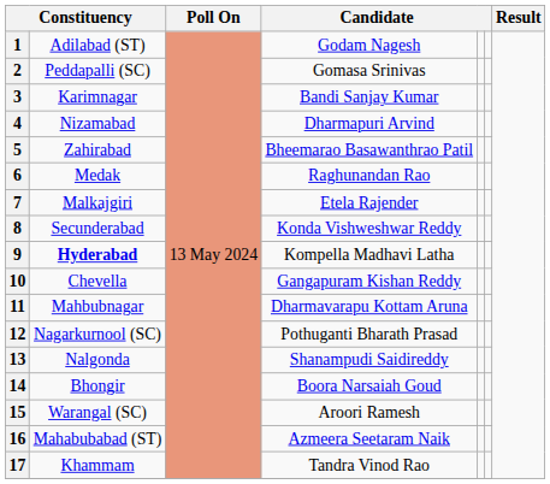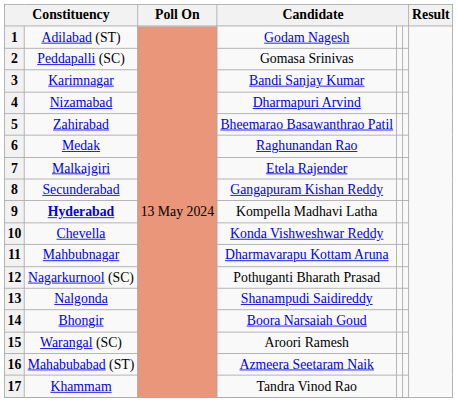8 | column 4: Konda Vishweshwar Reddy -> Gangapuram Kishan Reddy
10 | column 4: Gangapuram Kishan Reddy -> Konda Vishweshwar Reddy
